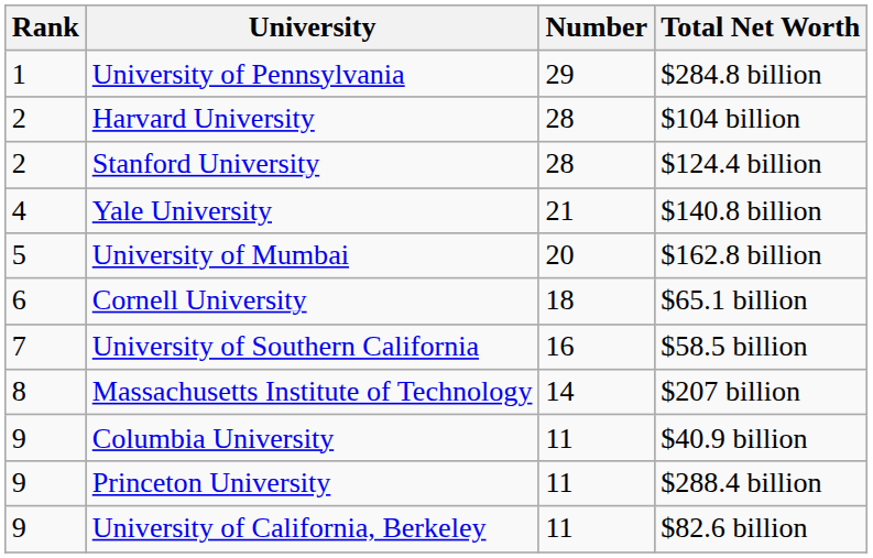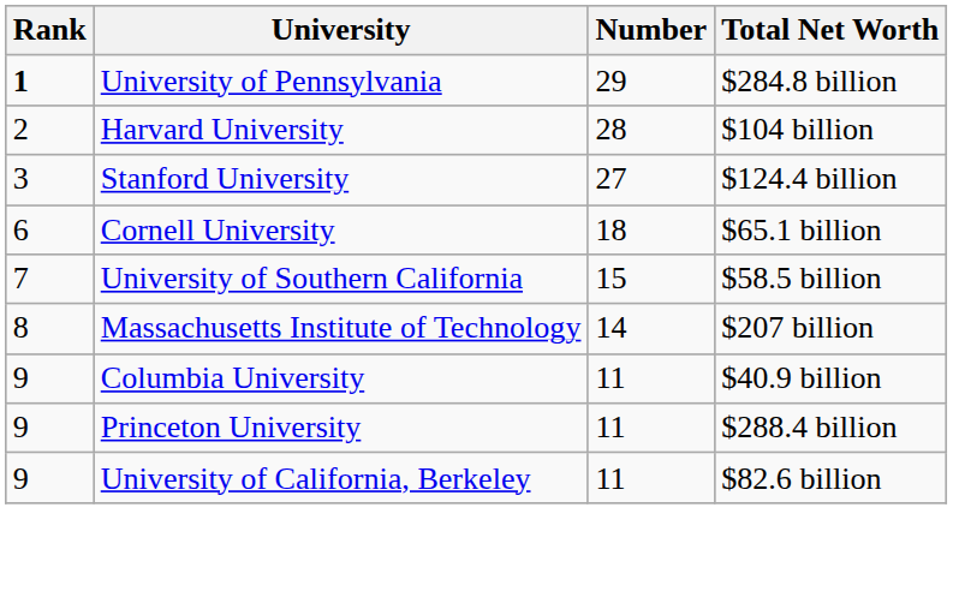University of Pennsylvania | Rank: normal -> bold
Stanford University | Rank: 2 -> 3
Stanford University | Number: 28 -> 27
- row: 4 | Yale University | 21 | $140.8 billion
- row: 5 | University of Mumbai | 20 | $162.8 billion
University of Southern California | Number: 16 -> 15
